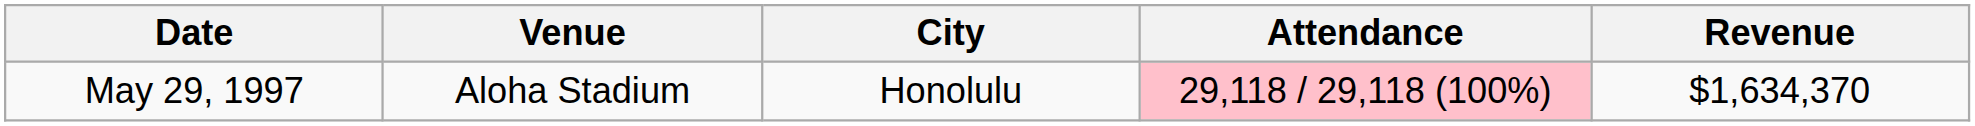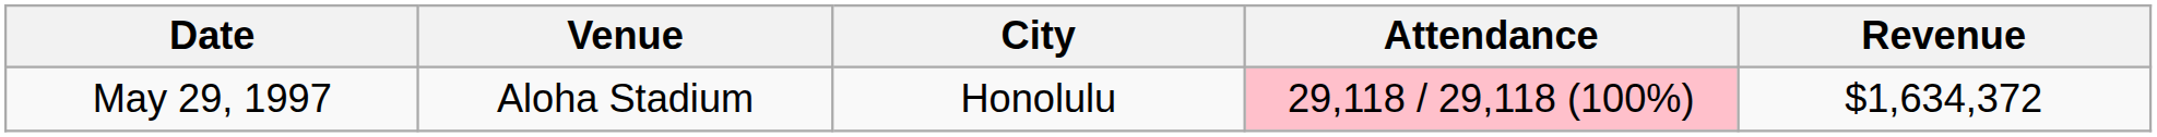May 29, 1997 | Revenue: $1,634,370 -> $1,634,372
